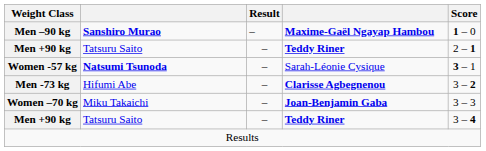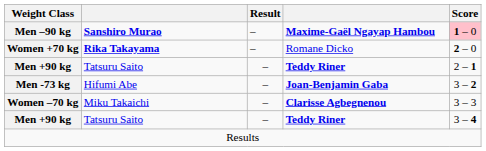Men –90 kg | Score: no background -> pink background
+ row: Women +70 kg | Rika Takayama | – | Romane Dicko | 2 – 0
- row: Women -57 kg | Natsumi Tsunoda | – | Sarah-Léonie Cysique | 3 – 1
Men -73 kg | column 4: Clarisse Agbegnenou -> Joan-Benjamin Gaba
Women –70 kg | column 4: Joan-Benjamin Gaba -> Clarisse Agbegnenou
